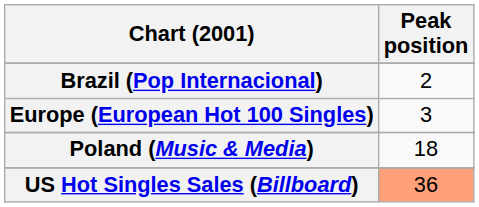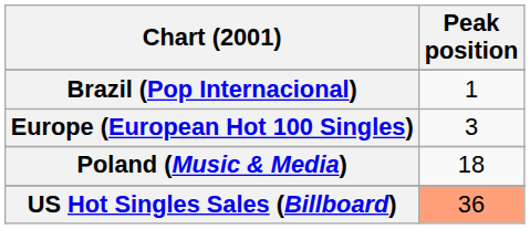Brazil (Pop Internacional) | Peak position: 2 -> 1
